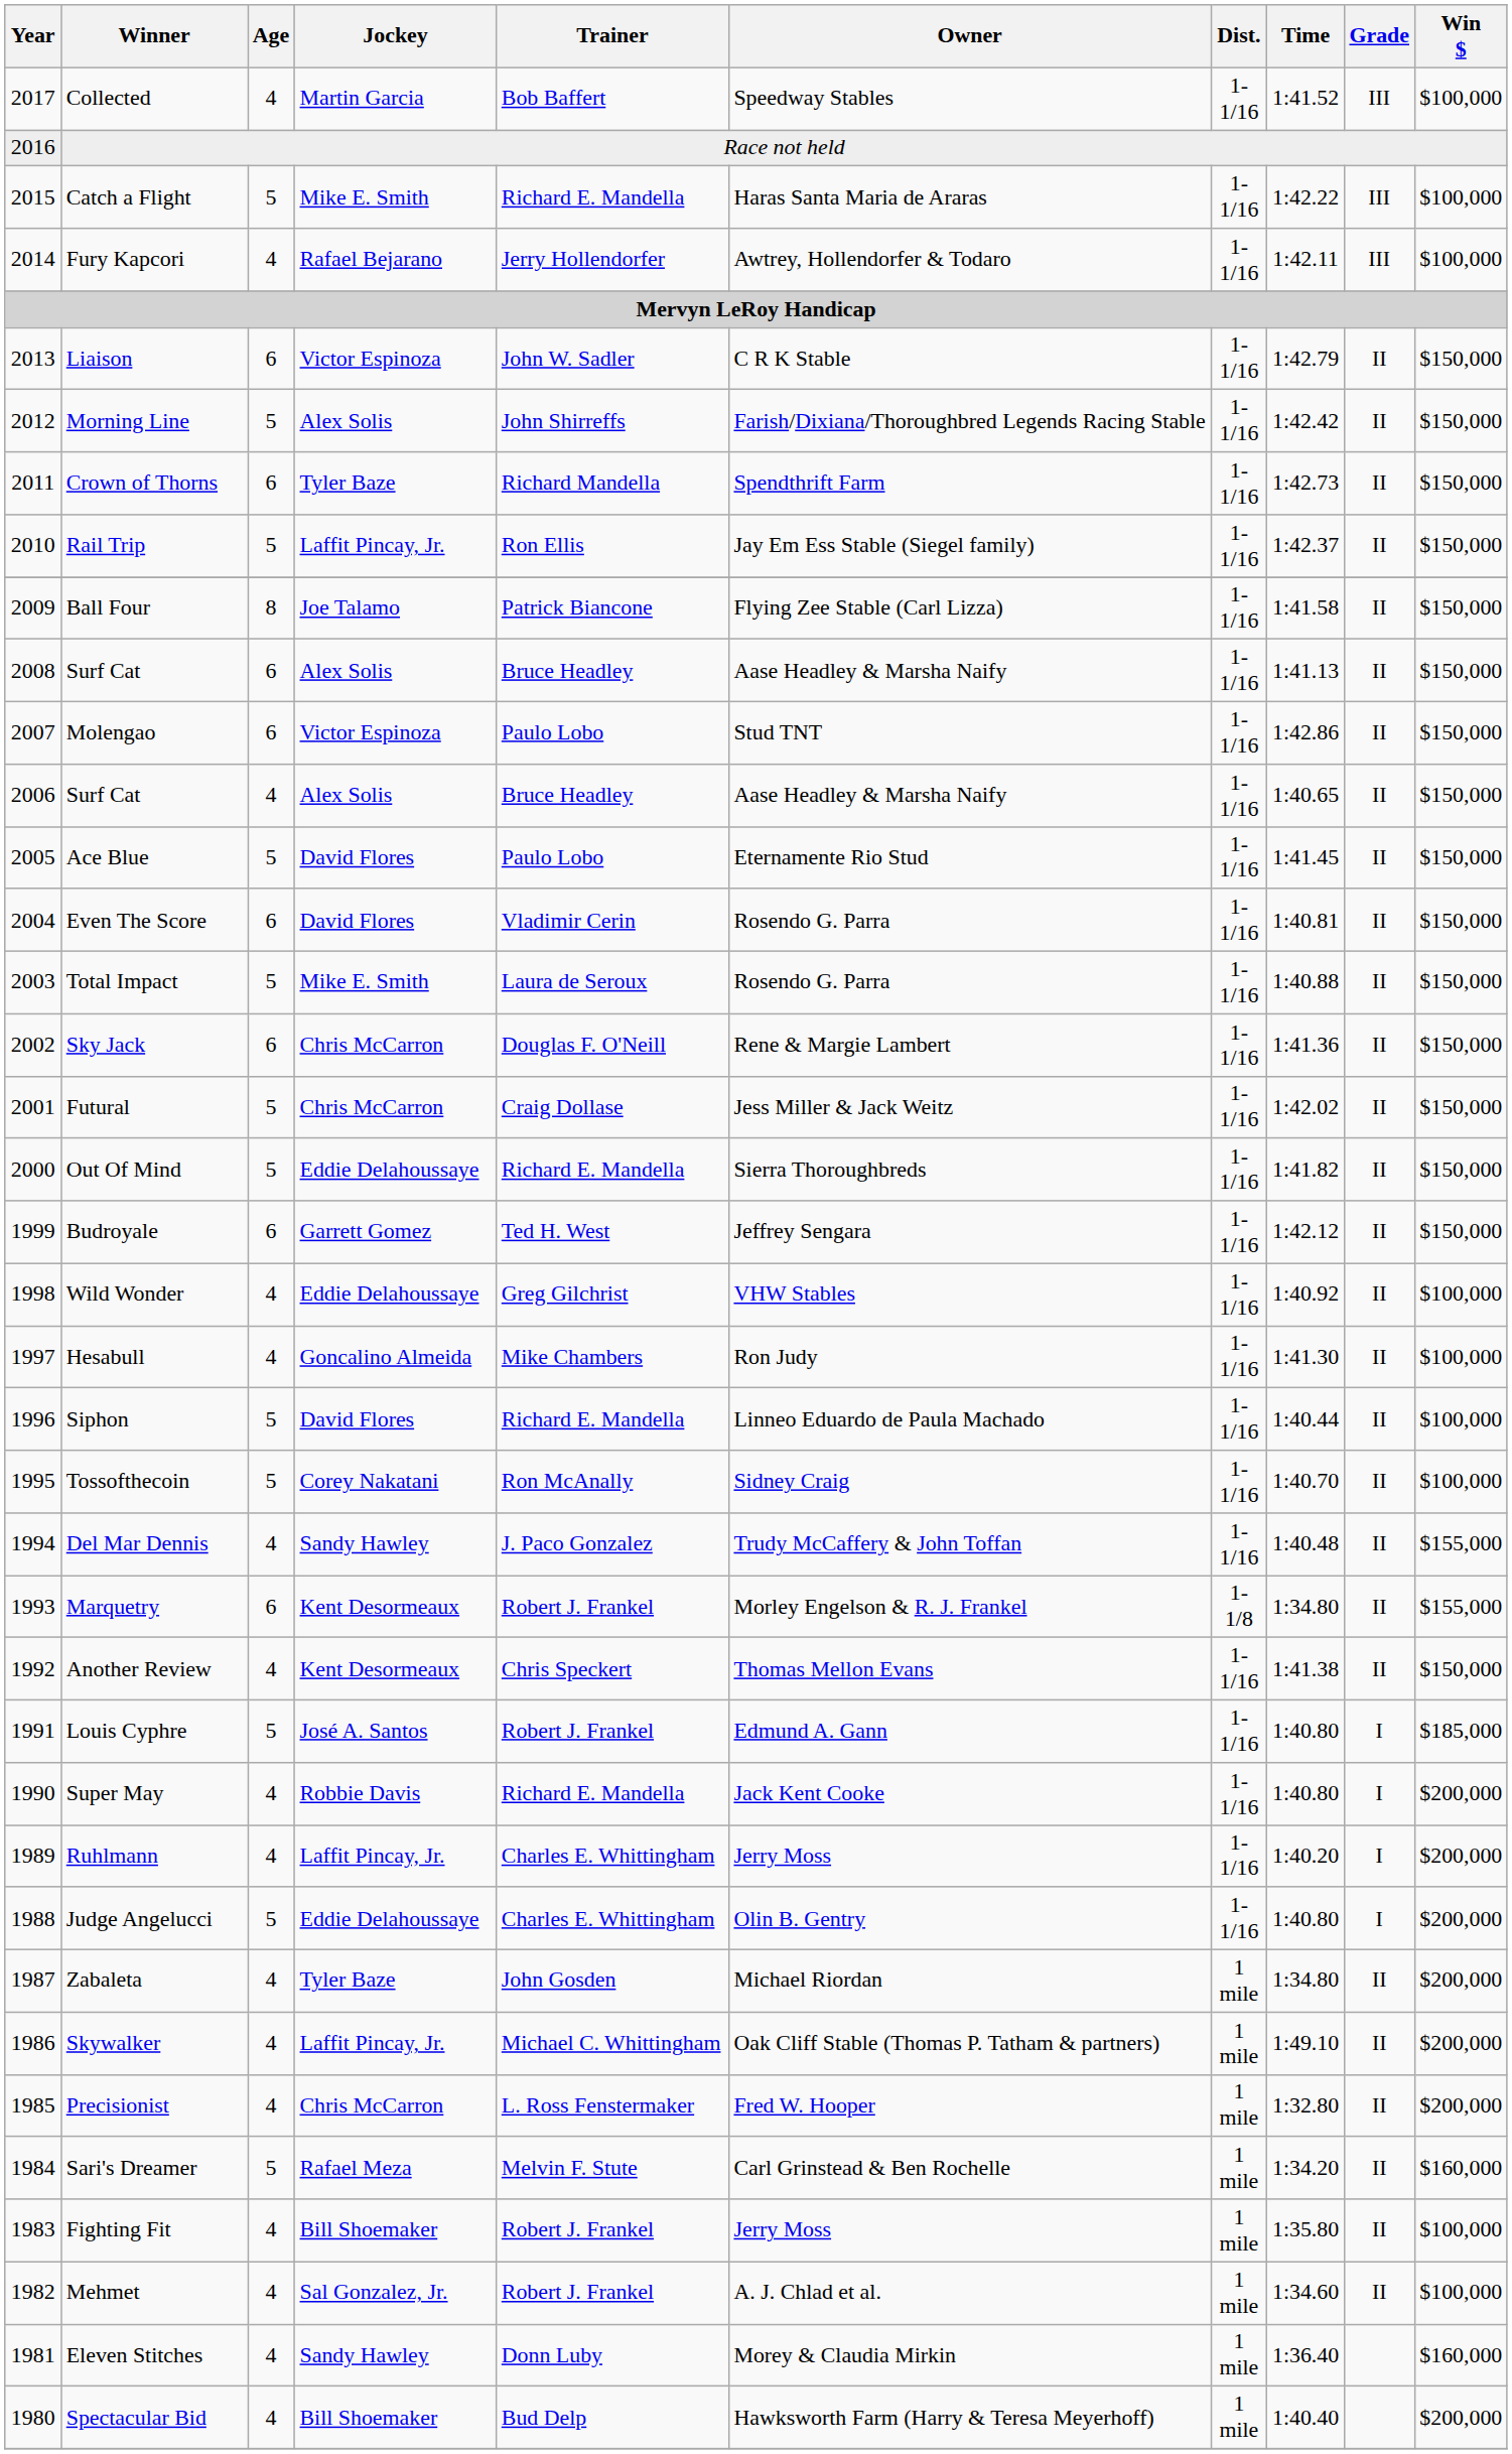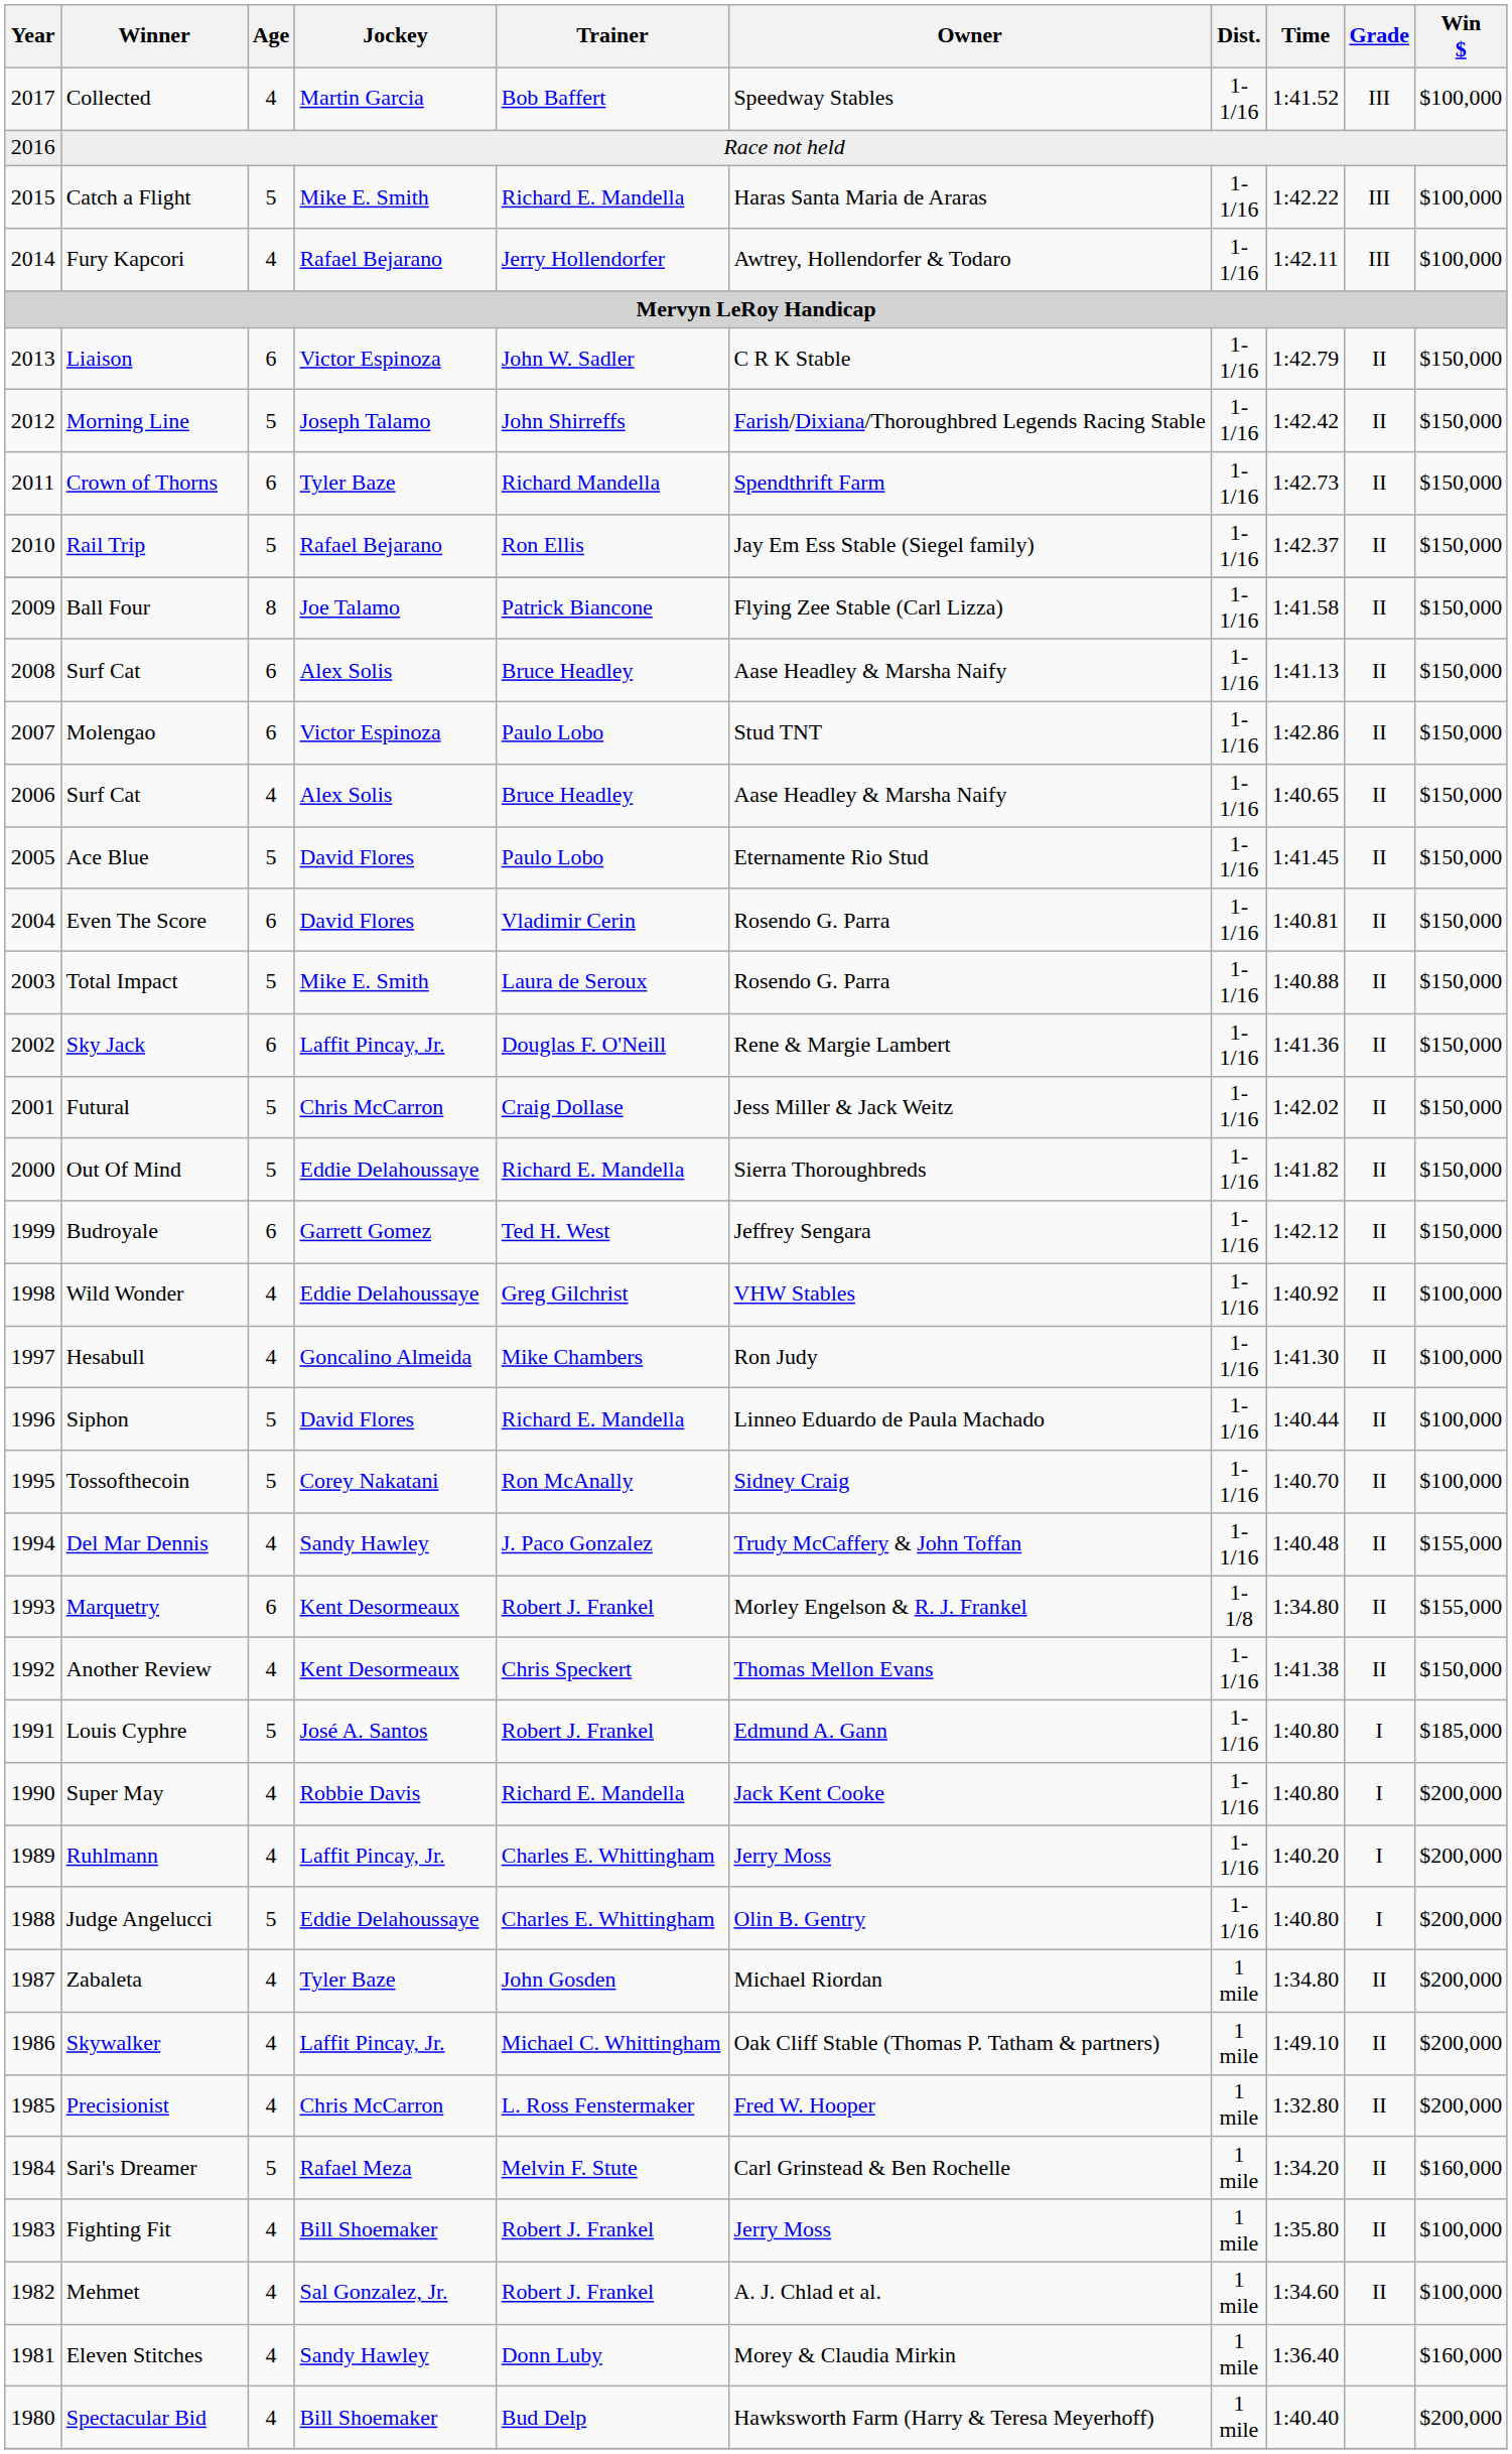Morning Line | Jockey: Alex Solis -> Joseph Talamo
Rail Trip | Jockey: Laffit Pincay, Jr. -> Rafael Bejarano
Sky Jack | Jockey: Chris McCarron -> Laffit Pincay, Jr.
